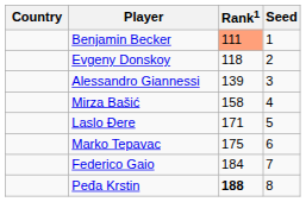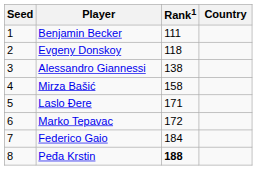columns swapped: Country <-> Seed
Benjamin Becker | Rank1: lightsalmon background -> no background
Alessandro Giannessi | Rank1: 139 -> 138
Marko Tepavac | Rank1: 175 -> 172
